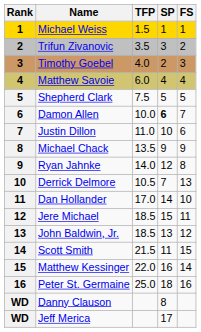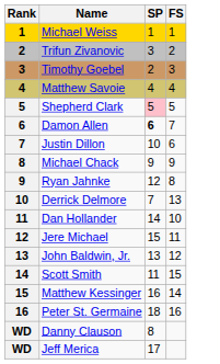- column: TFP | 1.5 | 3.5 | 4.0 | 6.0 | 7.5 | 10.0 | 11.0 | 13.5 | 14.0 | 10.5 | 17.0 | 18.5 | 18.5 | 21.5 | 22.0 | 25.0
Shepherd Clark | SP: no background -> pink background
